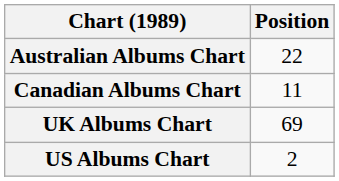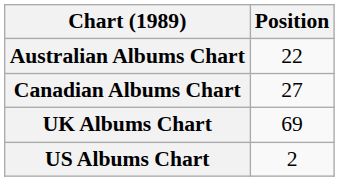Canadian Albums Chart | Position: 11 -> 27
